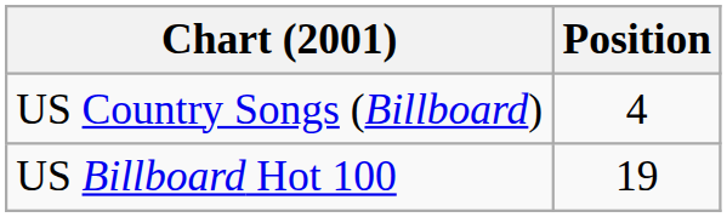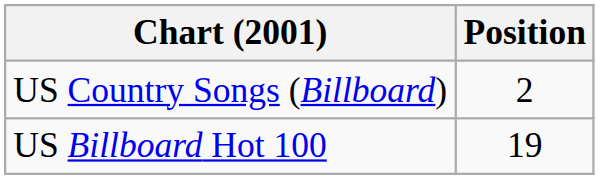US Country Songs (Billboard) | Position: 4 -> 2
